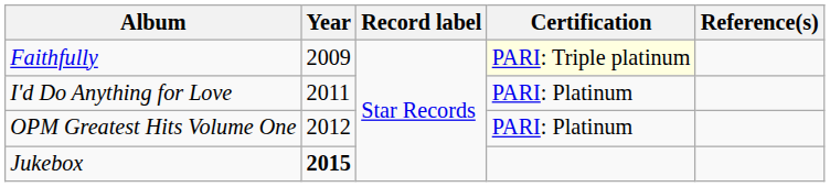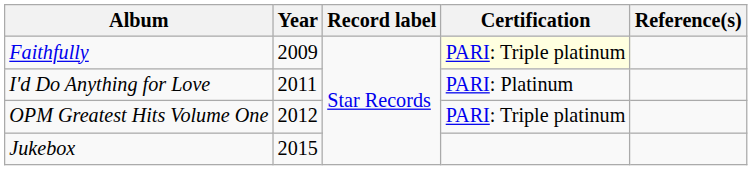OPM Greatest Hits Volume One | Certification: PARI: Platinum -> PARI: Triple platinum
Jukebox | Year: bold -> normal
